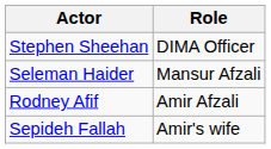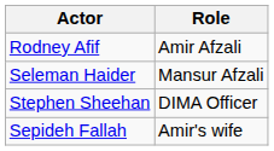rows swapped: Rodney Afif <-> Stephen Sheehan
